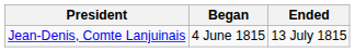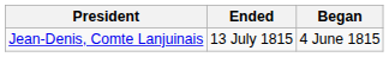columns swapped: Began <-> Ended
